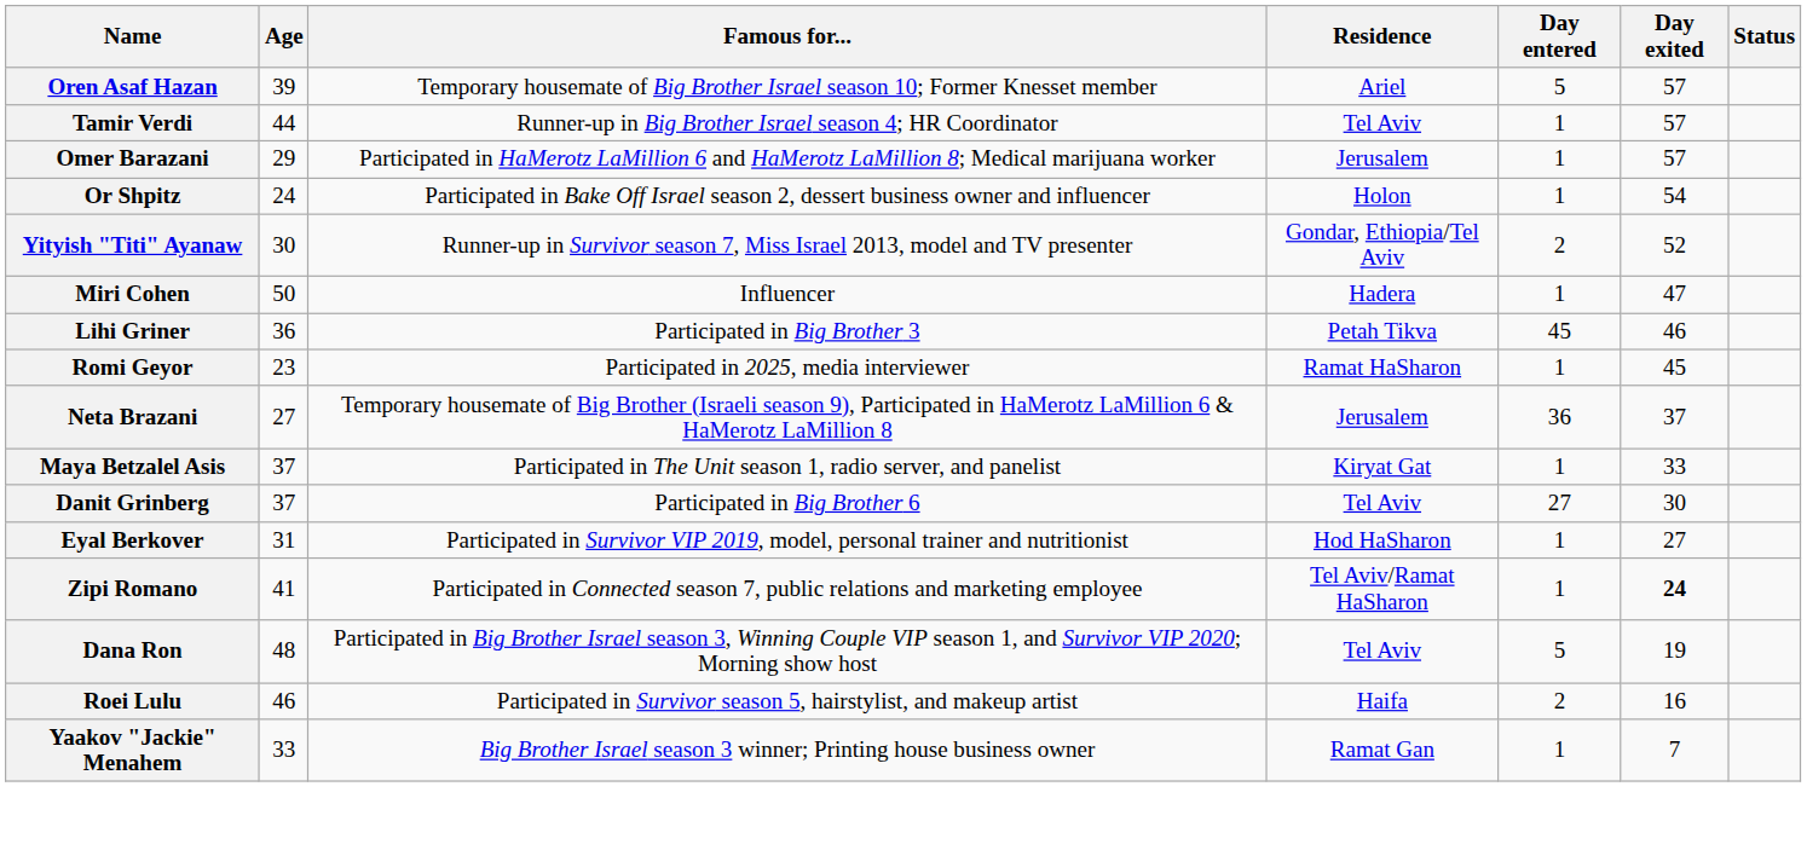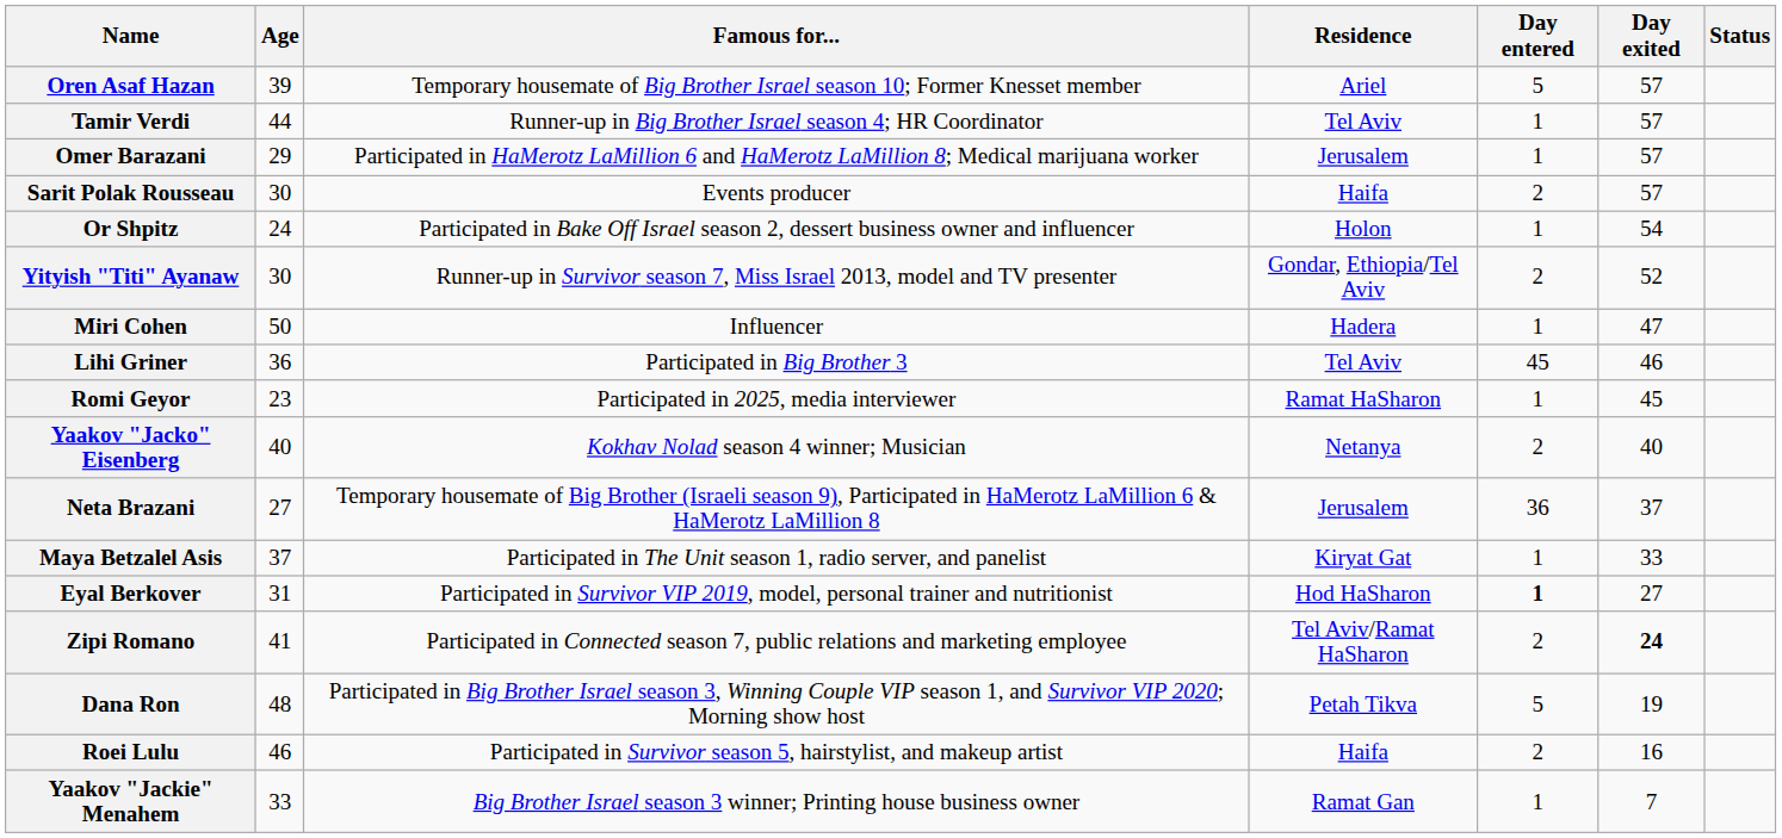+ row: Sarit Polak Rousseau | 30 | Events producer | Haifa | 2 | 57
Lihi Griner | Residence: Petah Tikva -> Tel Aviv
+ row: Yaakov "Jacko" Eisenberg | 40 | Kokhav Nolad season 4 winner; Musician | Netanya | 2 | 40
- row: Danit Grinberg | 37 | Participated in Big Brother 6 | Tel Aviv | 27 | 30
Eyal Berkover | Day entered: normal -> bold
Zipi Romano | Day entered: 1 -> 2
Dana Ron | Residence: Tel Aviv -> Petah Tikva
